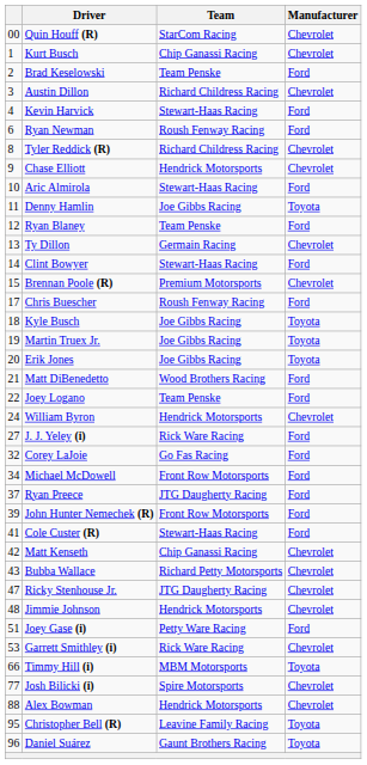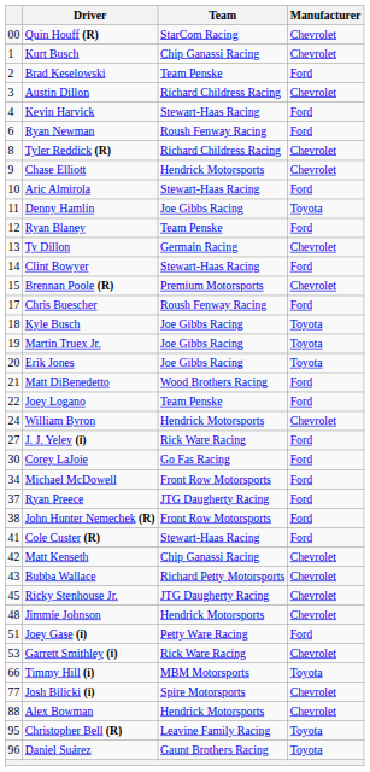Corey LaJoie | column 1: 32 -> 30
John Hunter Nemechek (R) | column 1: 39 -> 38
Ricky Stenhouse Jr. | column 1: 47 -> 45
